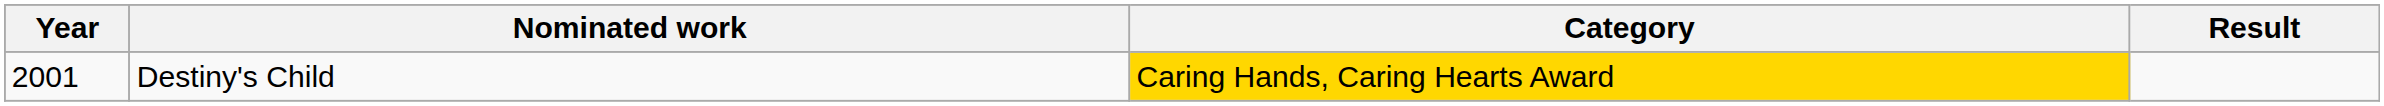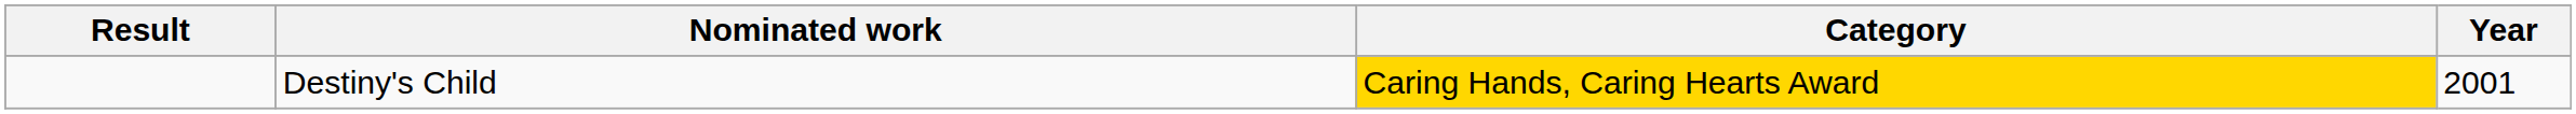columns swapped: Year <-> Result
